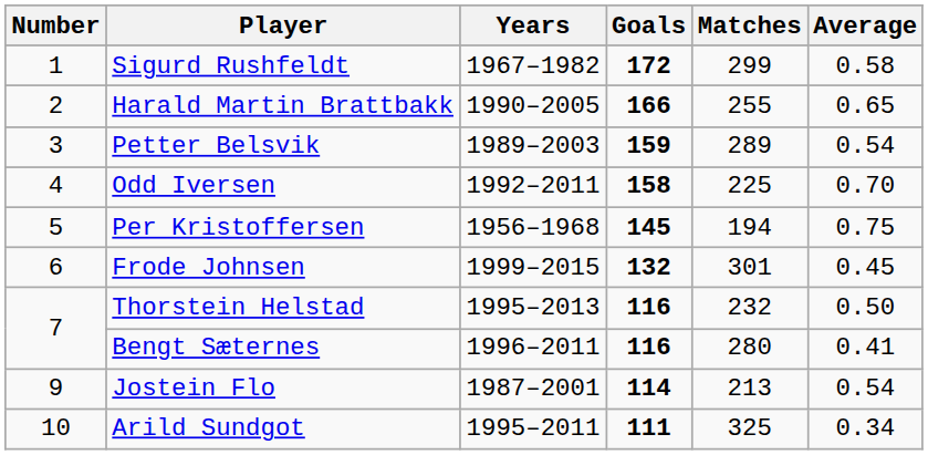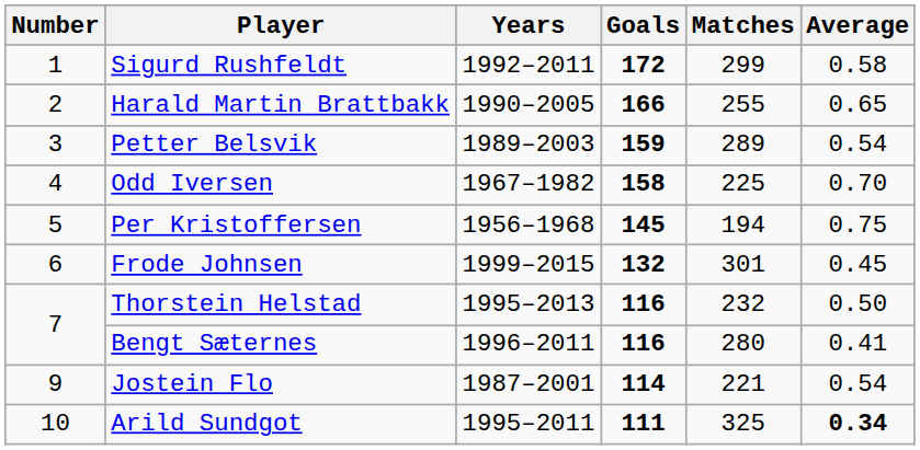Sigurd Rushfeldt | Years: 1967–1982 -> 1992–2011
Odd Iversen | Years: 1992–2011 -> 1967–1982
Jostein Flo | Matches: 213 -> 221
Arild Sundgot | Average: normal -> bold
